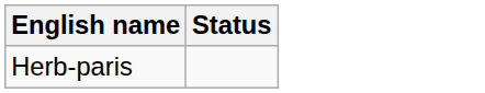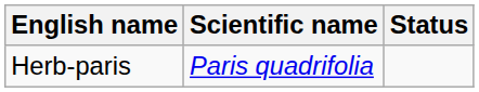+ column: Scientific name | Paris quadrifolia
